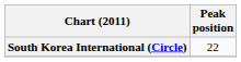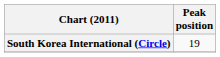South Korea International (Circle) | Peak position: 22 -> 19
